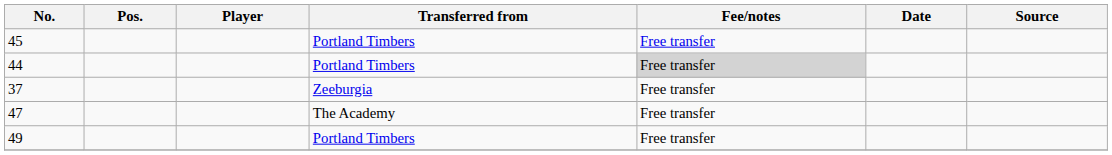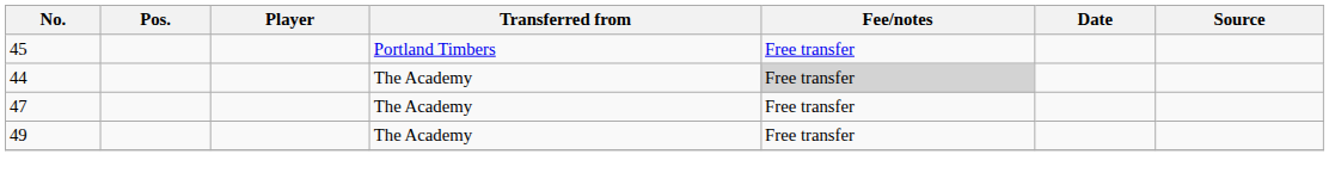44 | Transferred from: Portland Timbers -> The Academy
- row: 37 | Zeeburgia | Free transfer
49 | Transferred from: Portland Timbers -> The Academy
